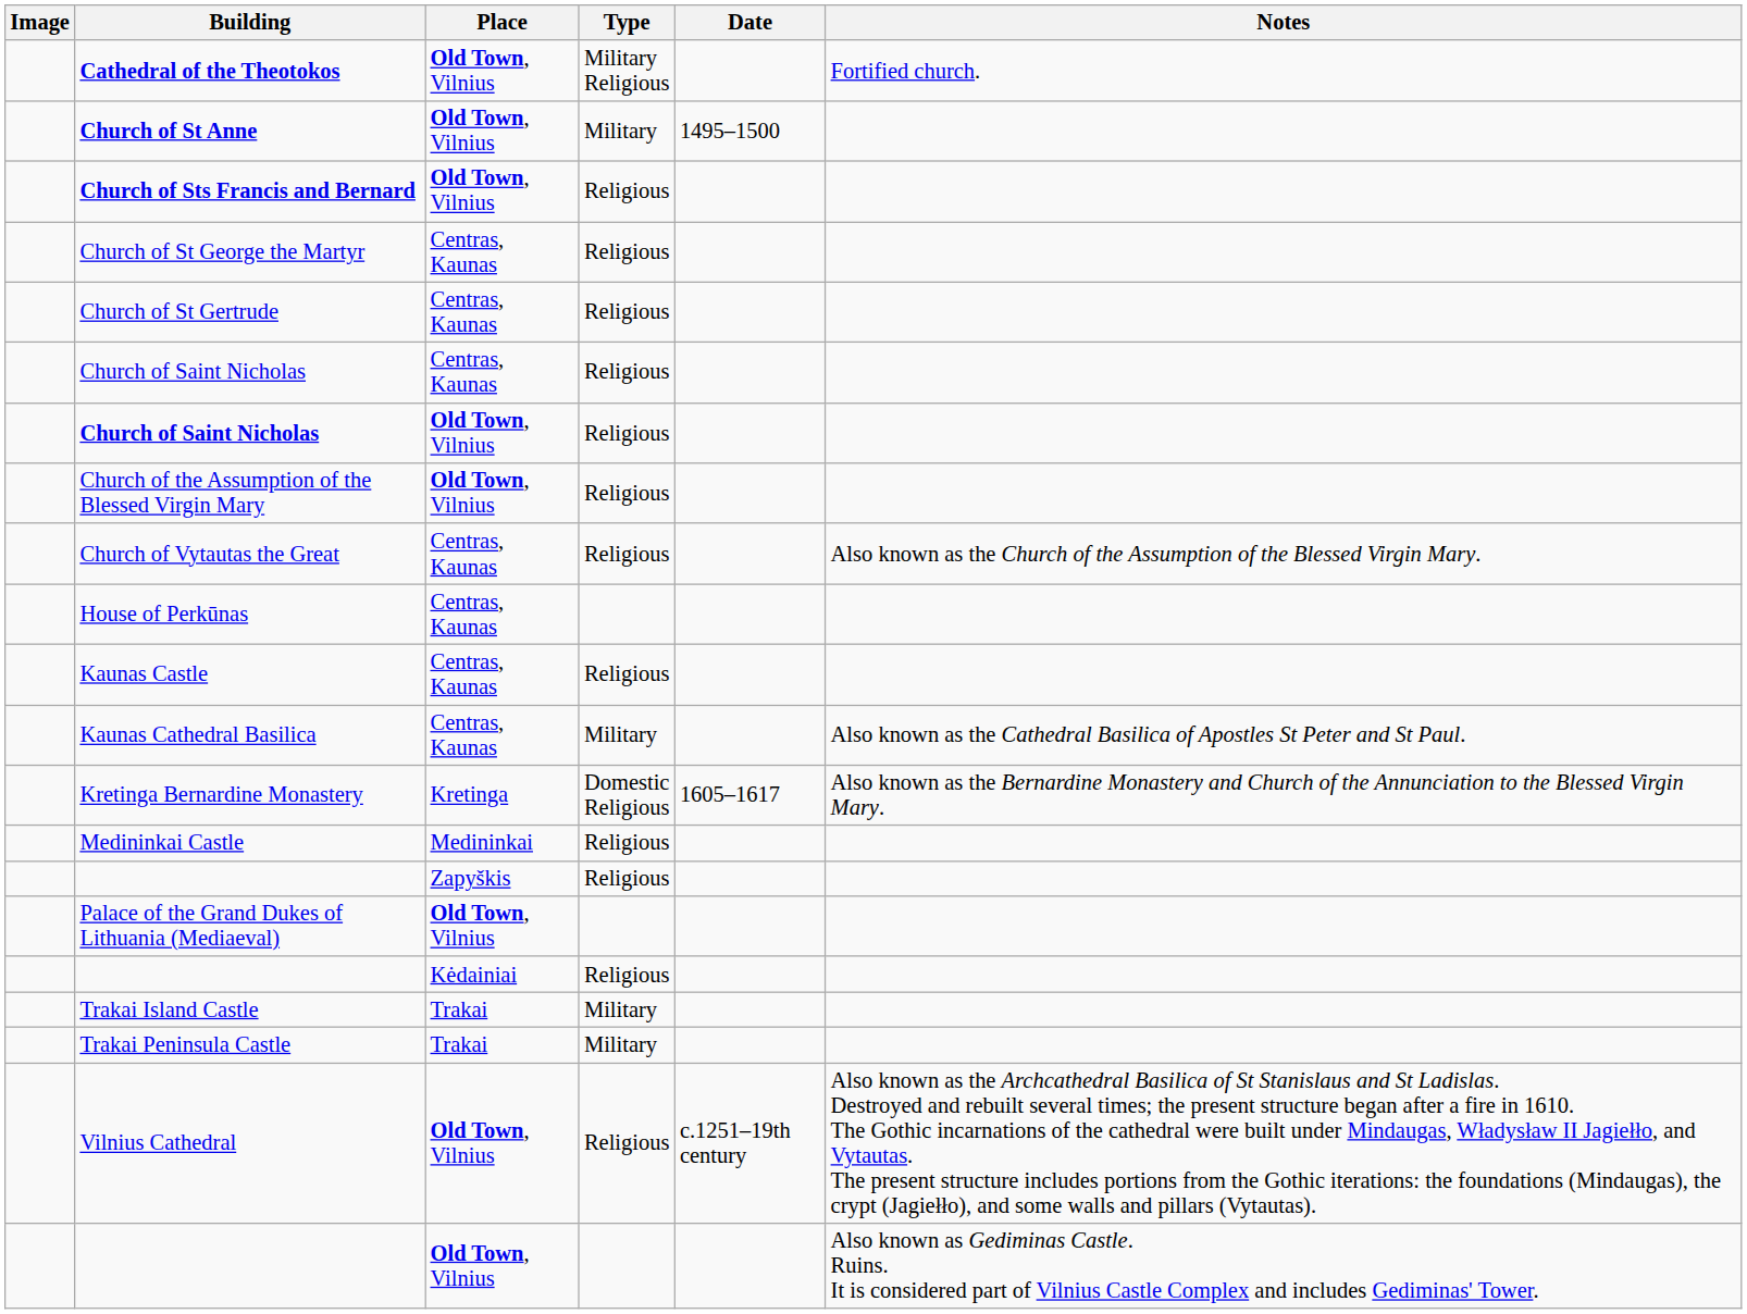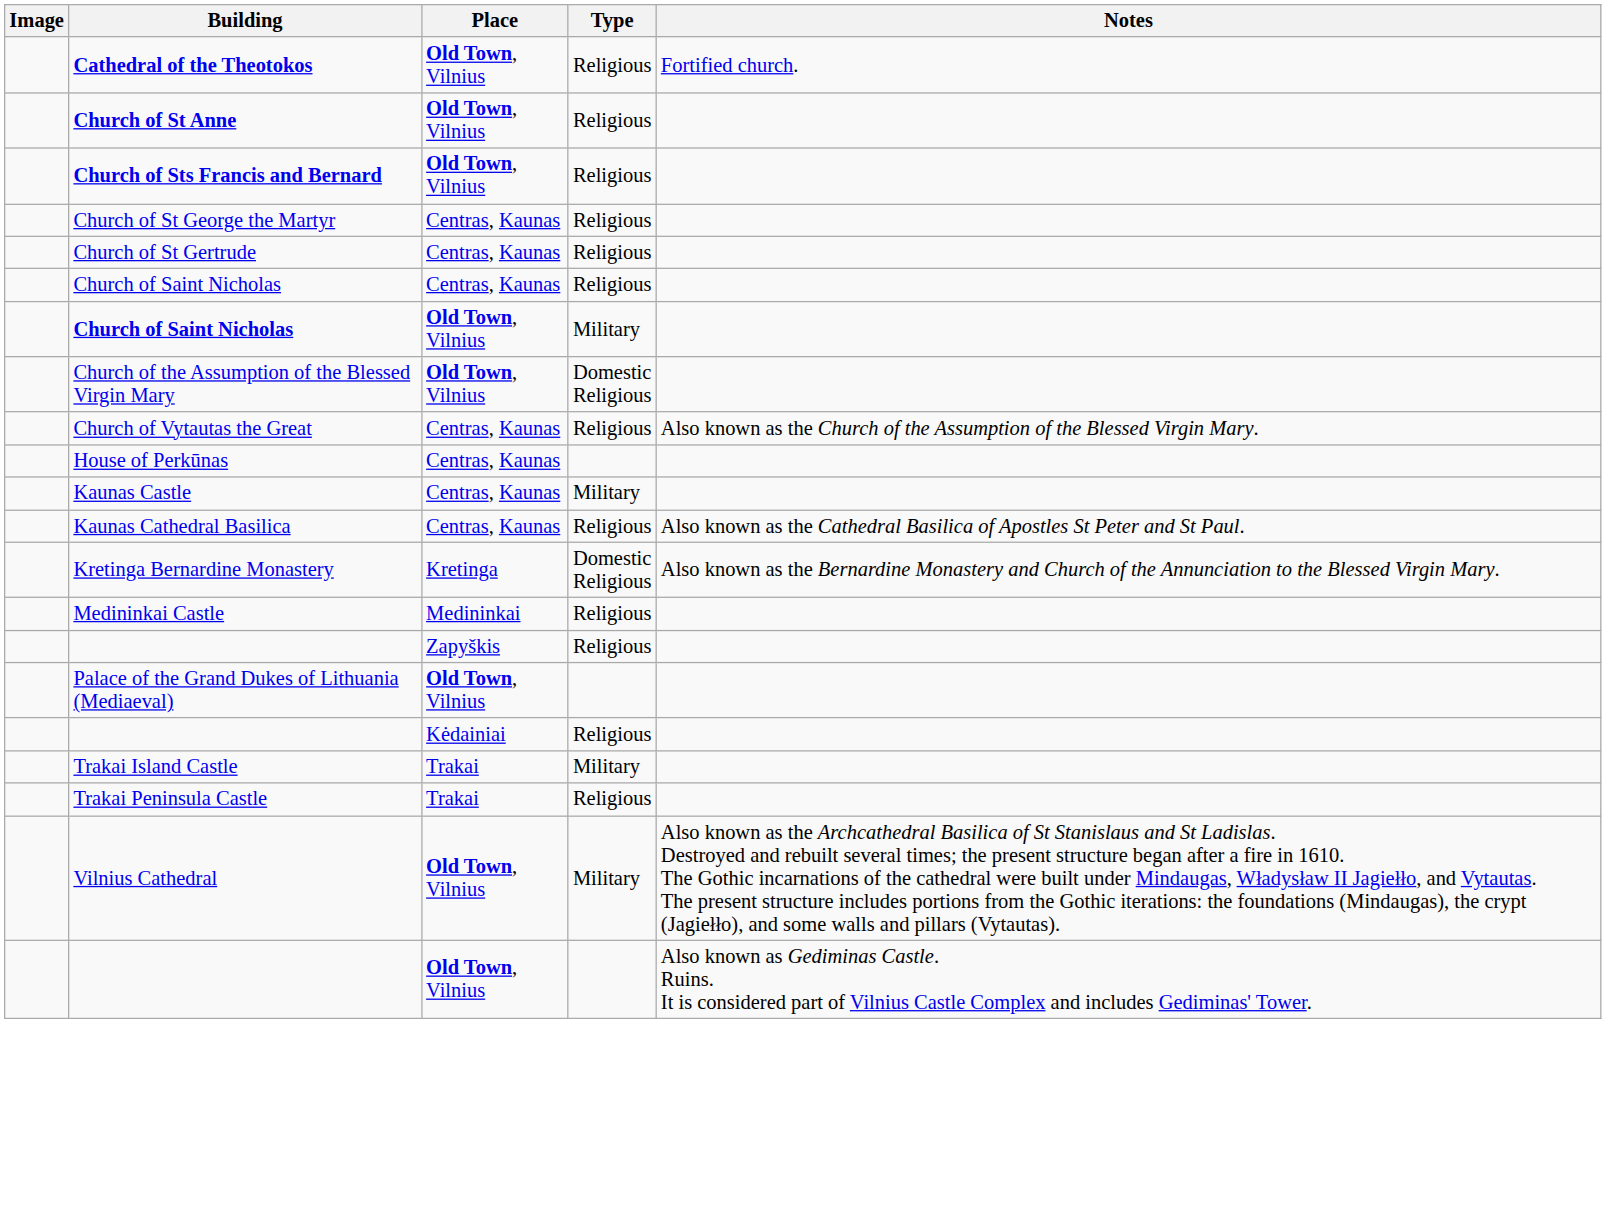- column: Date | 1495–1500 | 1605–1617 | c.1251–19th century
Cathedral of the Theotokos | Type: Military Religious -> Religious
Church of St Anne | Type: Military -> Religious
Church of Saint Nicholas / Old Town, Vilnius | Type: Religious -> Military
Church of the Assumption of the Blessed Virgin Mary | Type: Religious -> Domestic Religious
Kaunas Castle | Type: Religious -> Military
Kaunas Cathedral Basilica | Type: Military -> Religious
Trakai Peninsula Castle | Type: Military -> Religious
Vilnius Cathedral | Type: Religious -> Military
